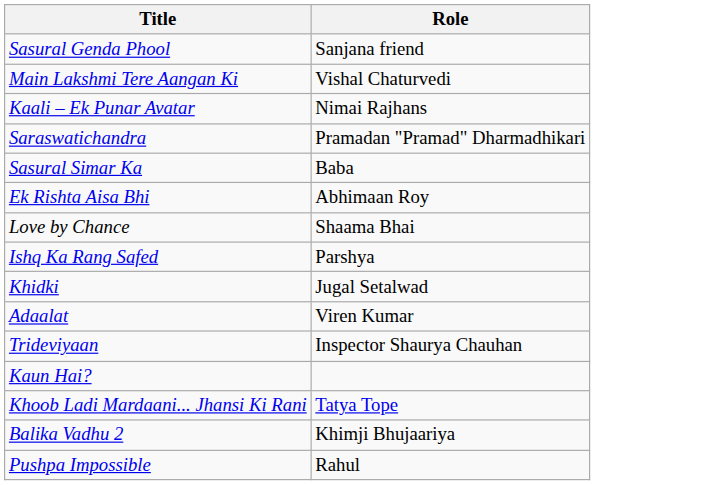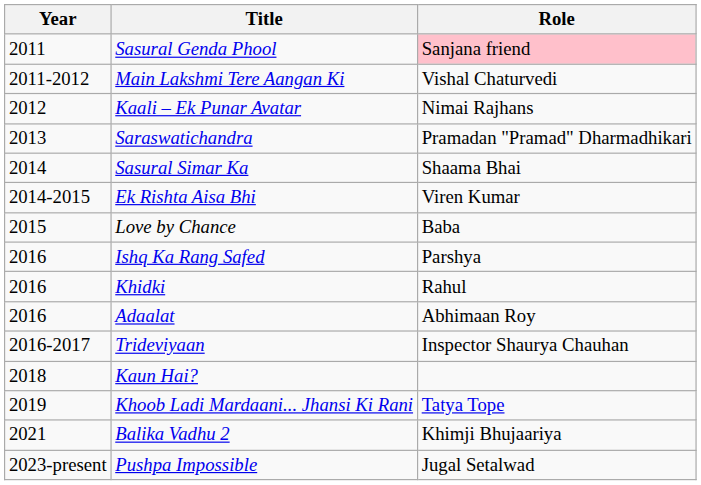+ column: Year | 2011 | 2011-2012 | 2012 | 2013 | 2014 | 2014-2015 | 2015 | 2016 | 2016 | 2016 | 2016-2017 | 2018 | 2019 | 2021 | 2023-present
Sasural Genda Phool | Role: no background -> pink background
Sasural Simar Ka | Role: Baba -> Shaama Bhai
Ek Rishta Aisa Bhi | Role: Abhimaan Roy -> Viren Kumar
Love by Chance | Role: Shaama Bhai -> Baba
Khidki | Role: Jugal Setalwad -> Rahul
Adaalat | Role: Viren Kumar -> Abhimaan Roy
Pushpa Impossible | Role: Rahul -> Jugal Setalwad
